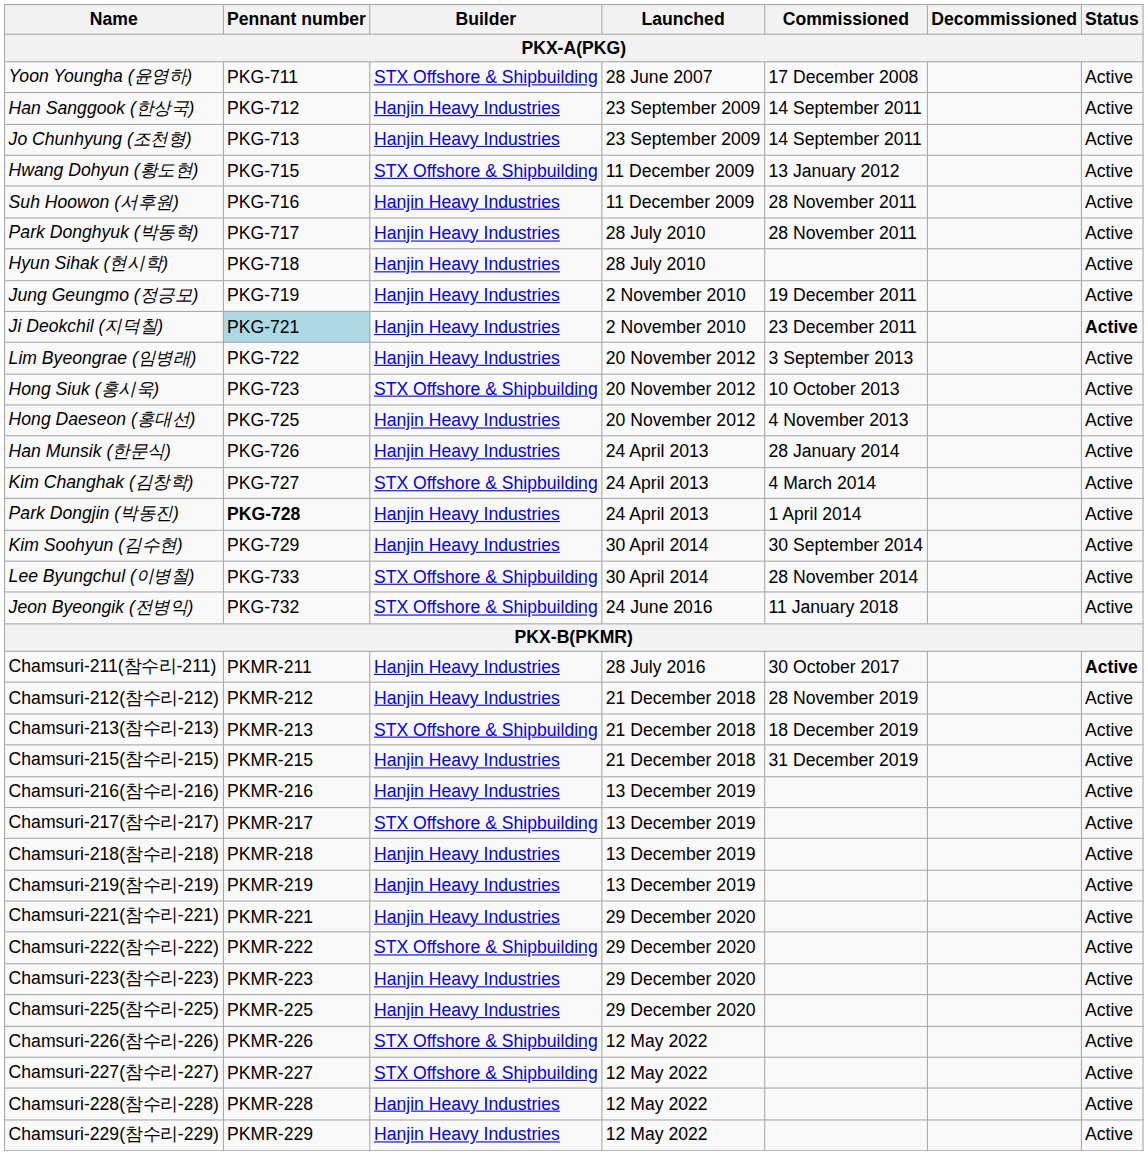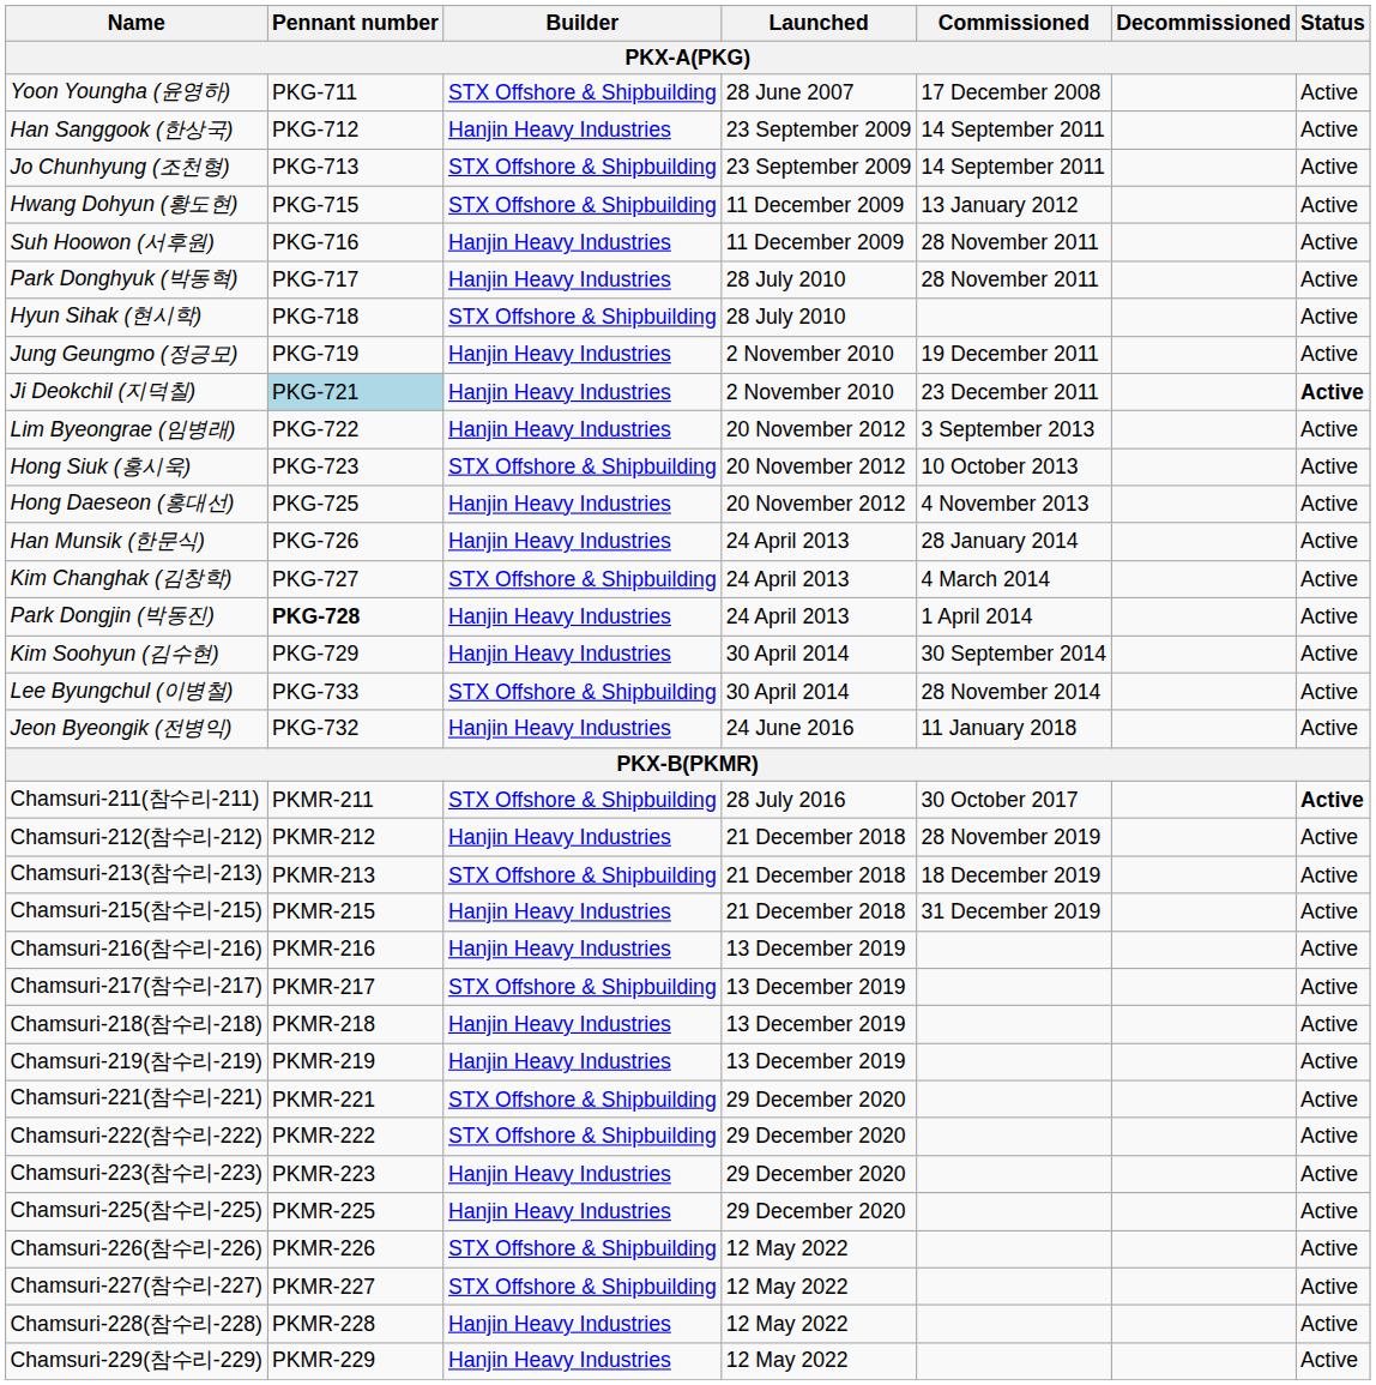Jo Chunhyung (조천형) | Builder: Hanjin Heavy Industries -> STX Offshore & Shipbuilding
Hyun Sihak (현시학) | Builder: Hanjin Heavy Industries -> STX Offshore & Shipbuilding
Jeon Byeongik (전병익) | Builder: STX Offshore & Shipbuilding -> Hanjin Heavy Industries
Chamsuri-211(참수리-211) | Builder: Hanjin Heavy Industries -> STX Offshore & Shipbuilding
Chamsuri-221(참수리-221) | Builder: Hanjin Heavy Industries -> STX Offshore & Shipbuilding
